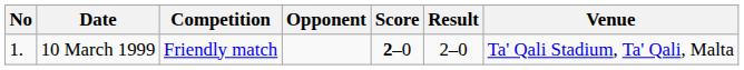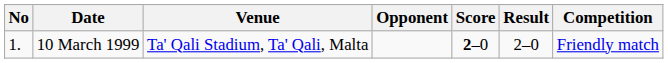columns swapped: Venue <-> Competition
